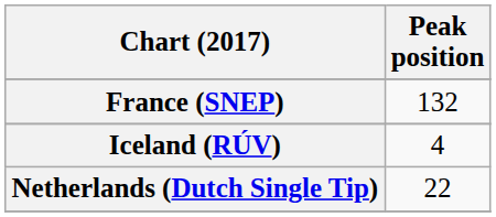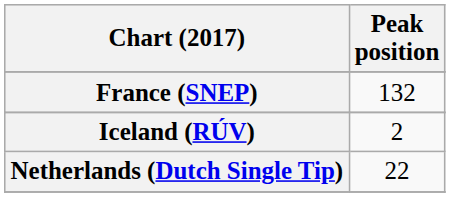Iceland (RÚV) | Peak position: 4 -> 2
